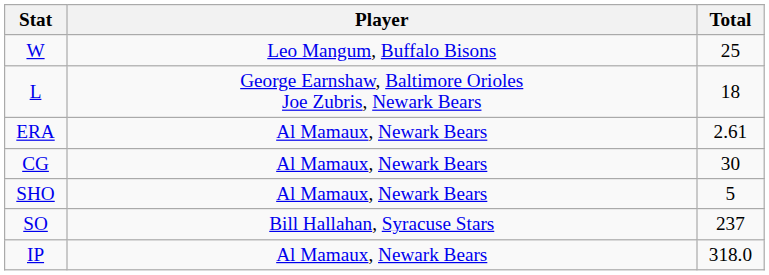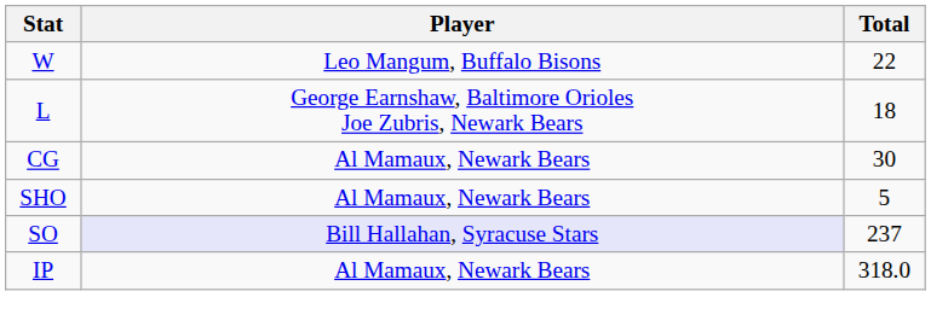W | Total: 25 -> 22
- row: ERA | Al Mamaux, Newark Bears | 2.61
SO | Player: no background -> lavender background
